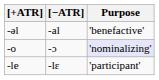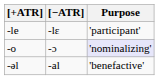rows swapped: -le <-> -əl
